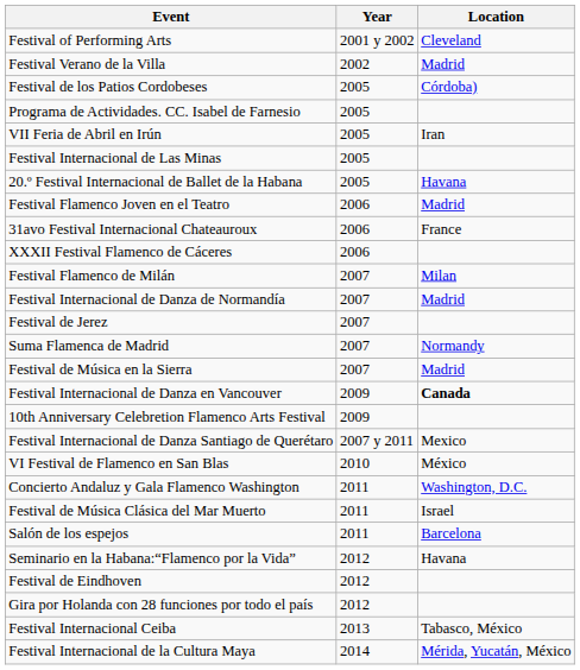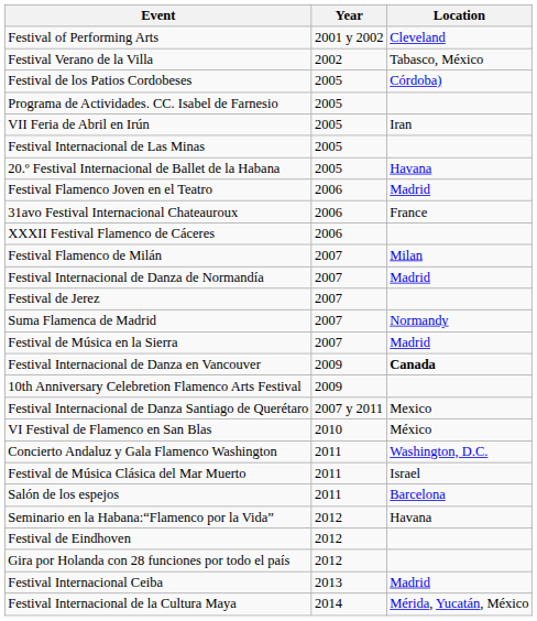Festival Verano de la Villa | Location: Madrid -> Tabasco, México
Festival Internacional Ceiba | Location: Tabasco, México -> Madrid
